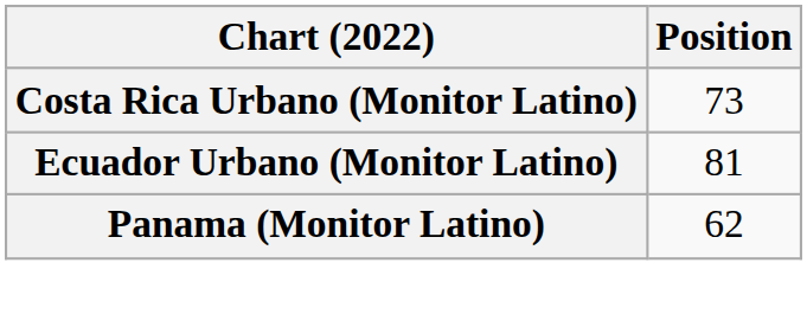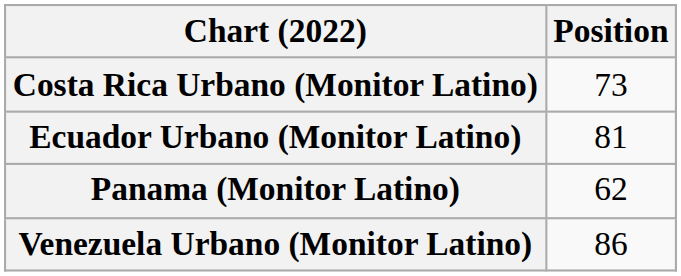+ row: Venezuela Urbano (Monitor Latino) | 86
